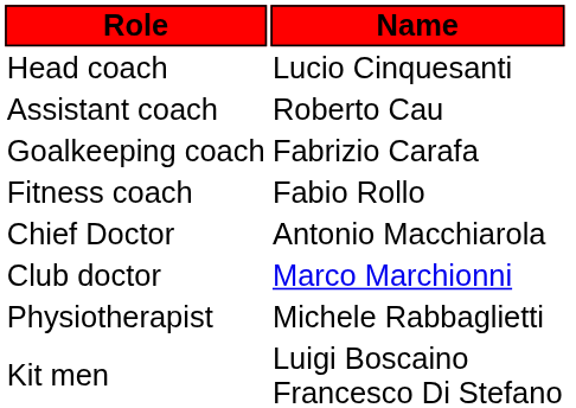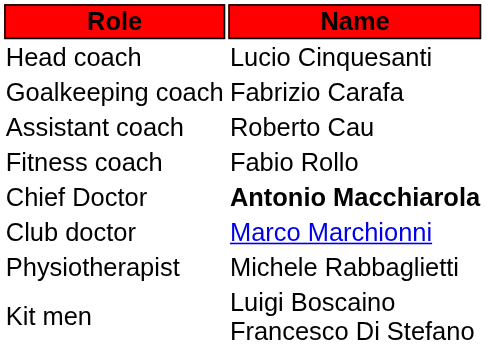rows swapped: Assistant coach <-> Goalkeeping coach
Chief Doctor | Name: normal -> bold
